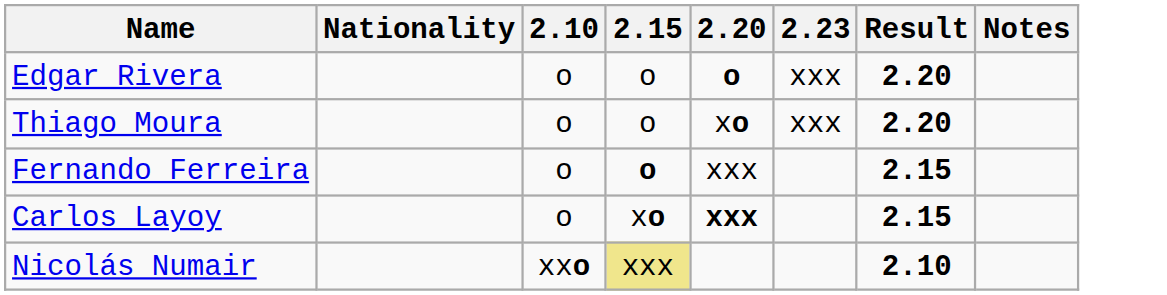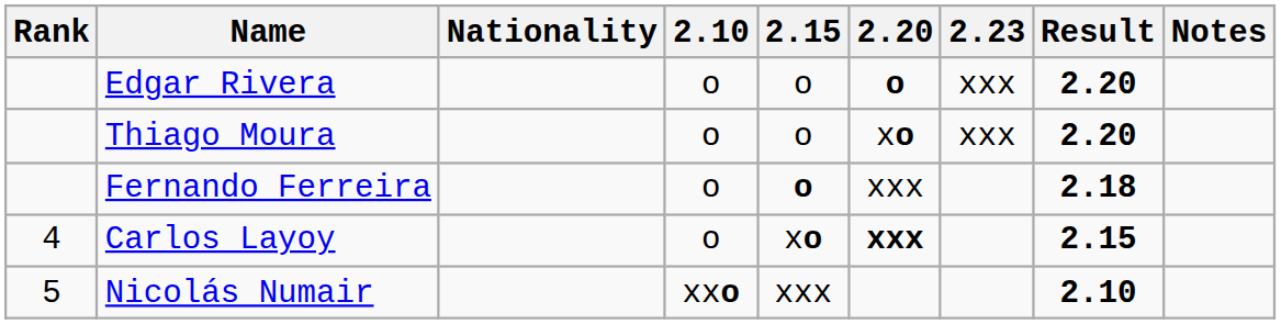+ column: Rank | 4 | 5
Fernando Ferreira | Result: 2.15 -> 2.18
Nicolás Numair | 2.15: khaki background -> no background
